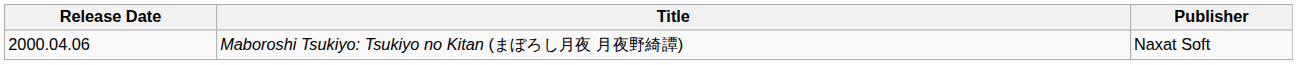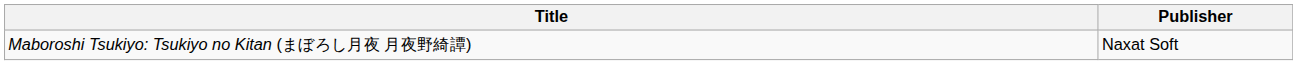- column: Release Date | 2000.04.06
